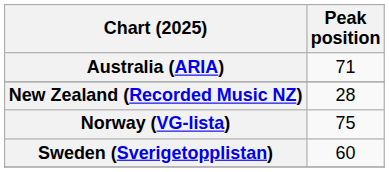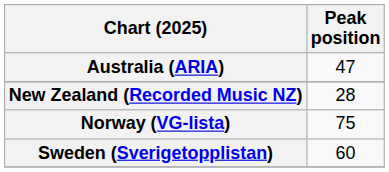Australia (ARIA) | Peak position: 71 -> 47
